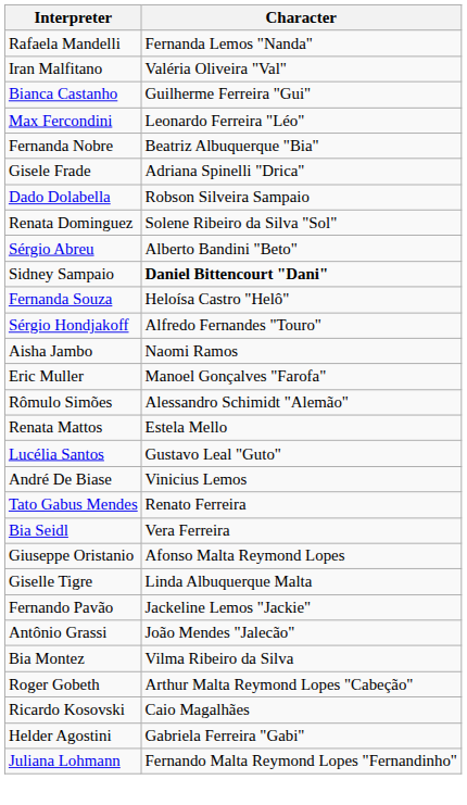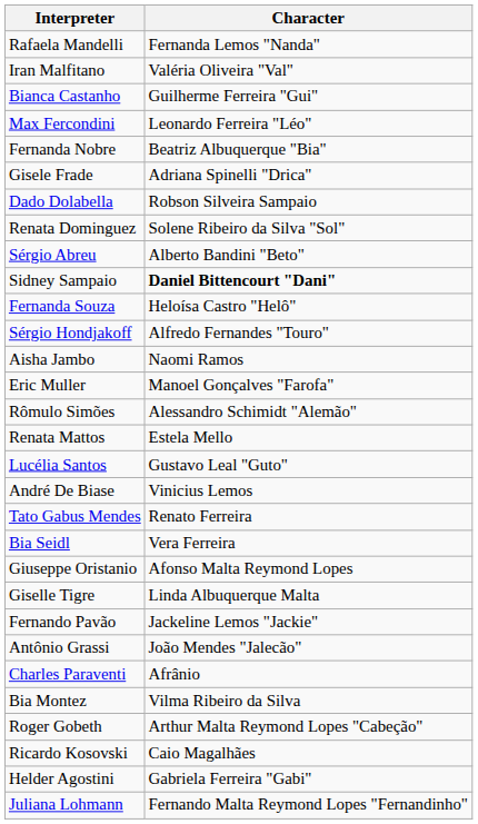+ row: Charles Paraventi | Afrânio
